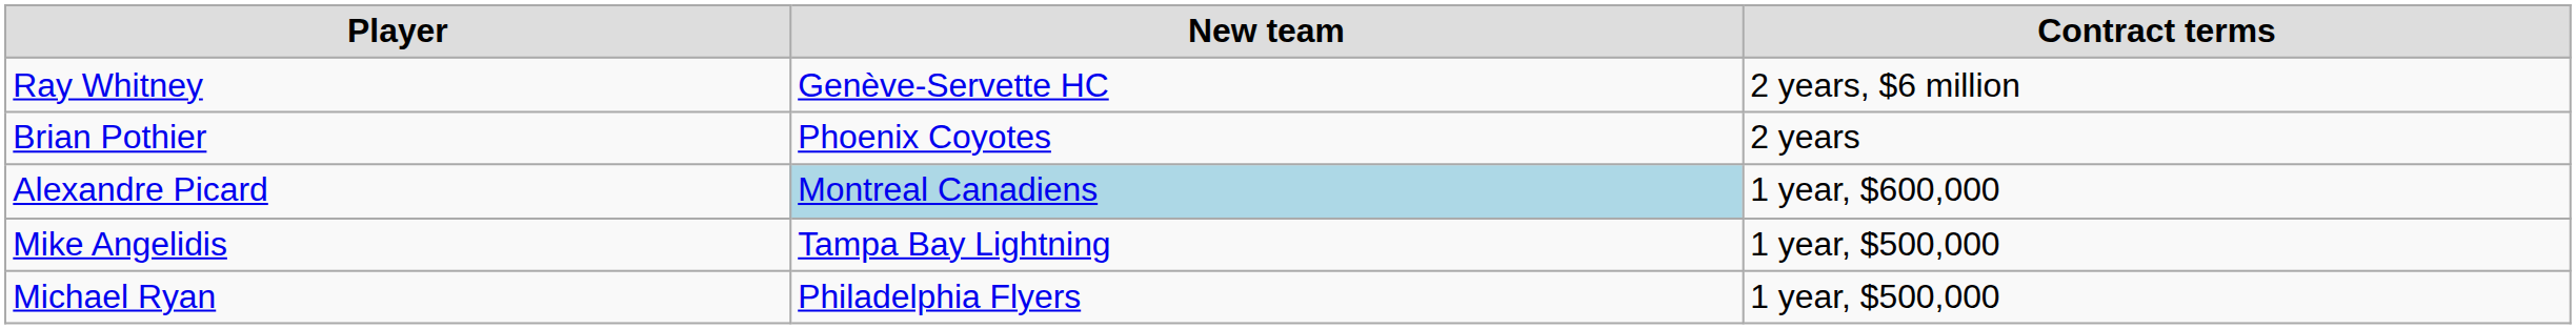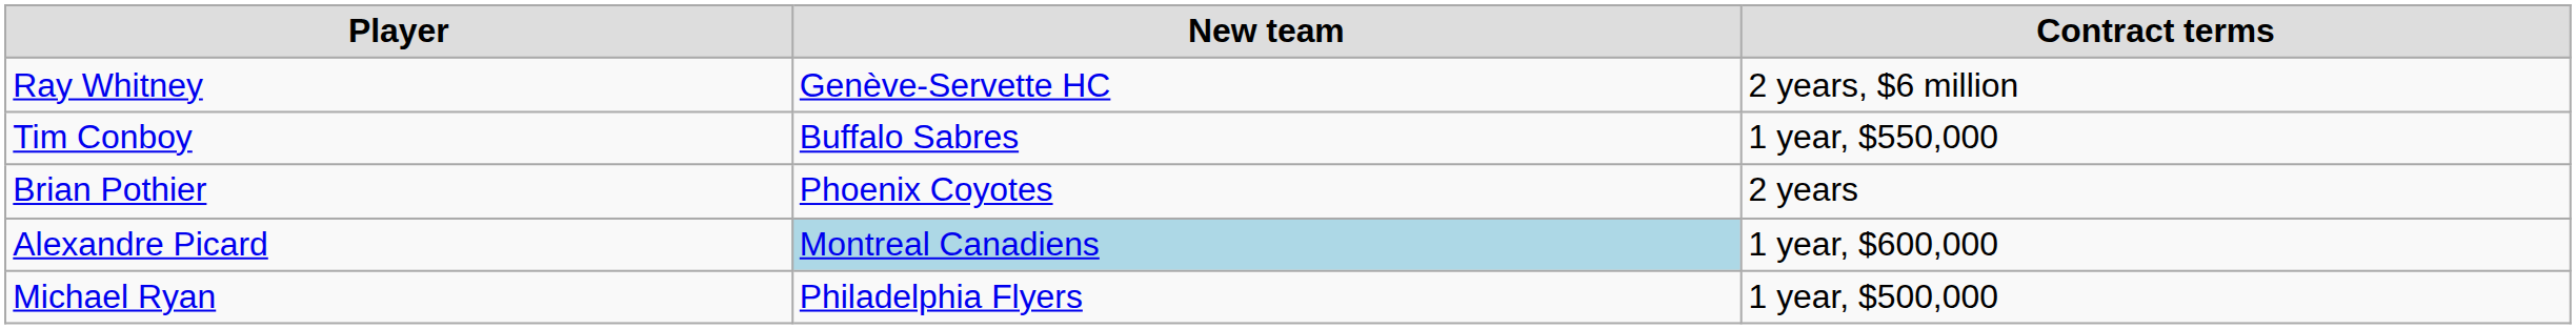+ row: Tim Conboy | Buffalo Sabres | 1 year, $550,000
- row: Mike Angelidis | Tampa Bay Lightning | 1 year, $500,000
